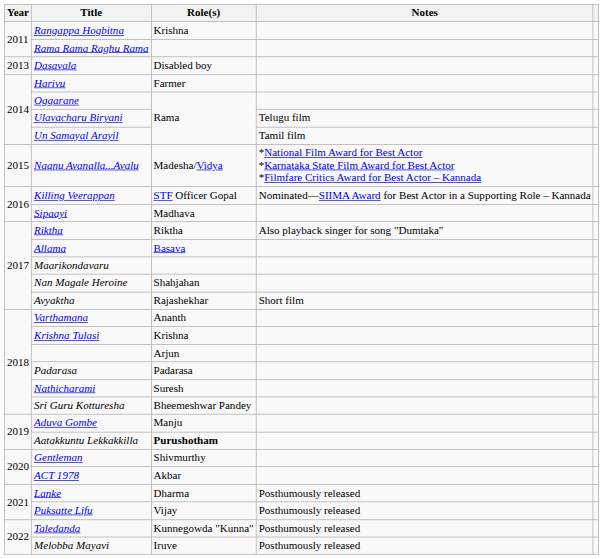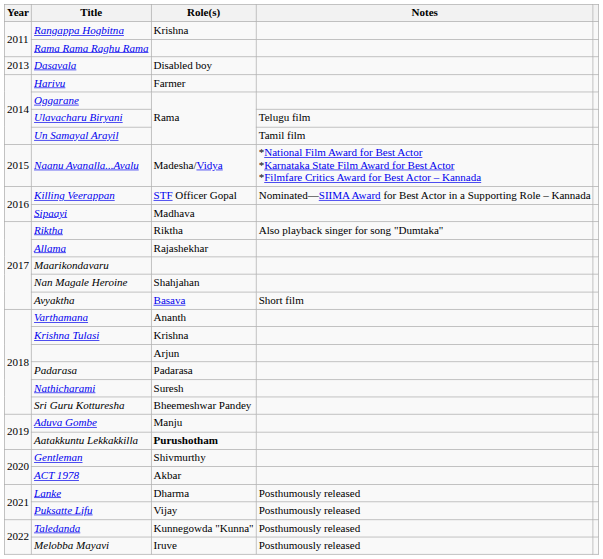Allama | Role(s): Basava -> Rajashekhar
Avyaktha | Role(s): Rajashekhar -> Basava
